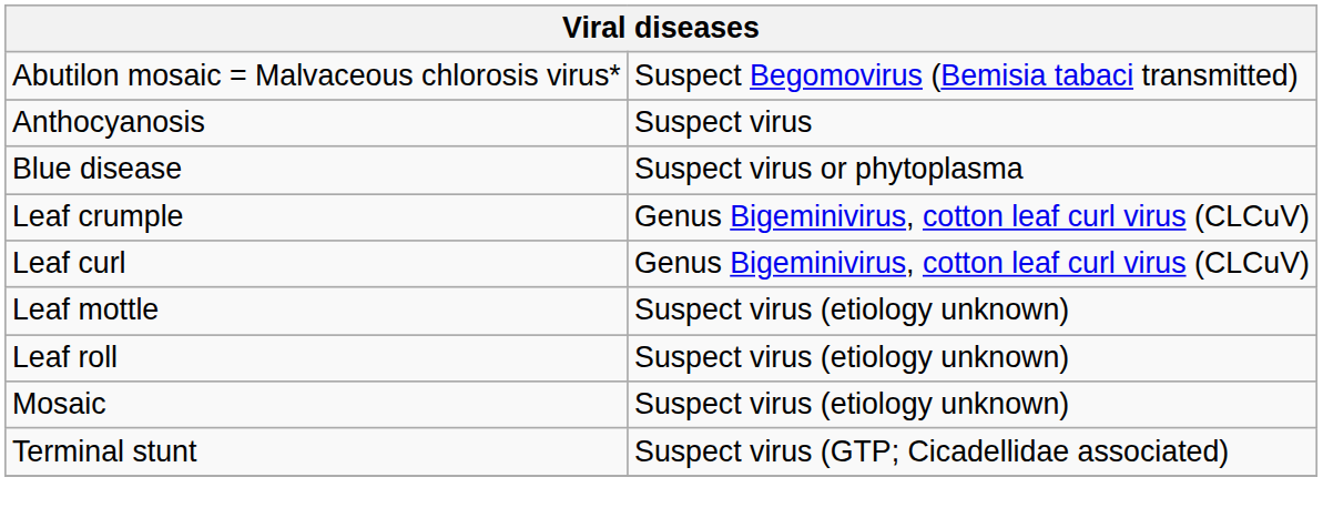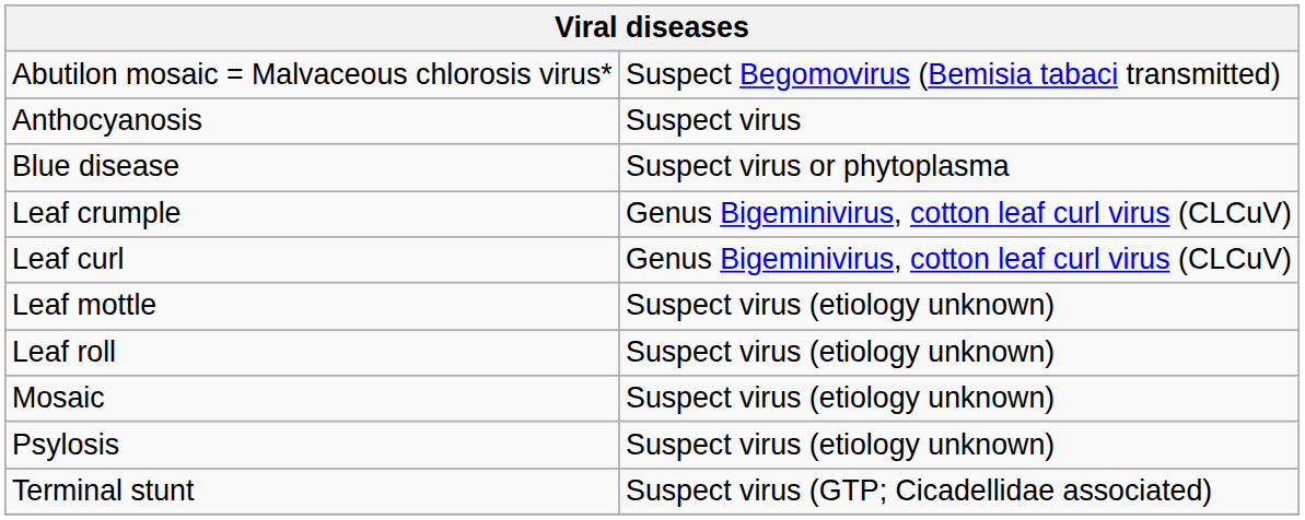+ row: Psylosis | Suspect virus (etiology unknown)
